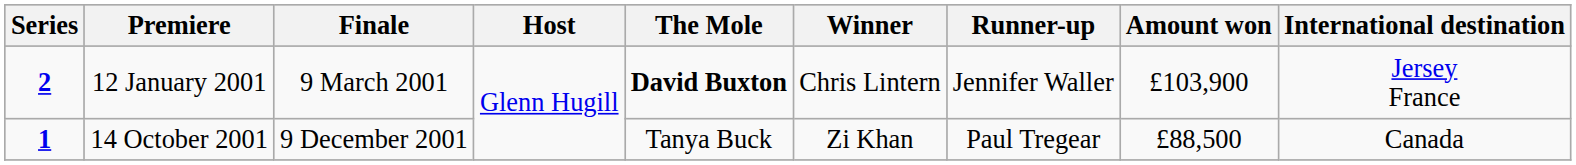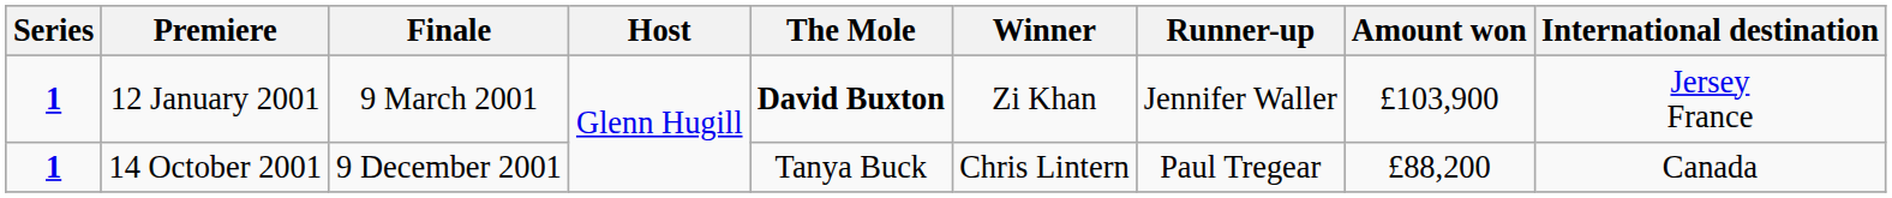12 January 2001 | Series: 2 -> 1
12 January 2001 | Winner: Chris Lintern -> Zi Khan
14 October 2001 | Winner: Zi Khan -> Chris Lintern
14 October 2001 | Amount won: £88,500 -> £88,200
